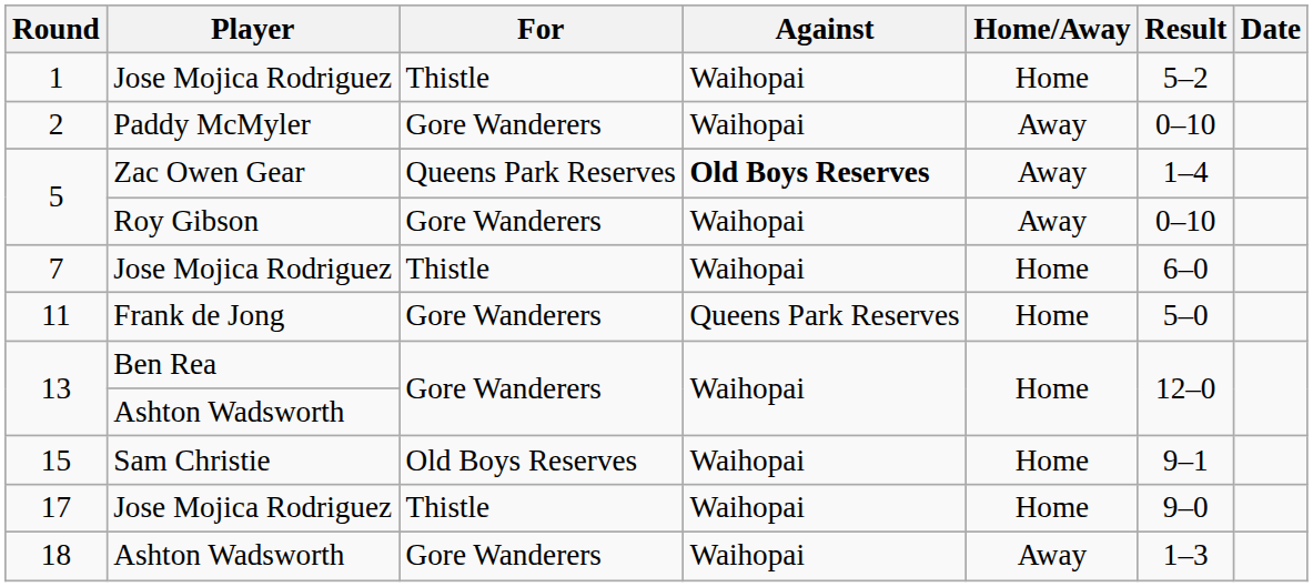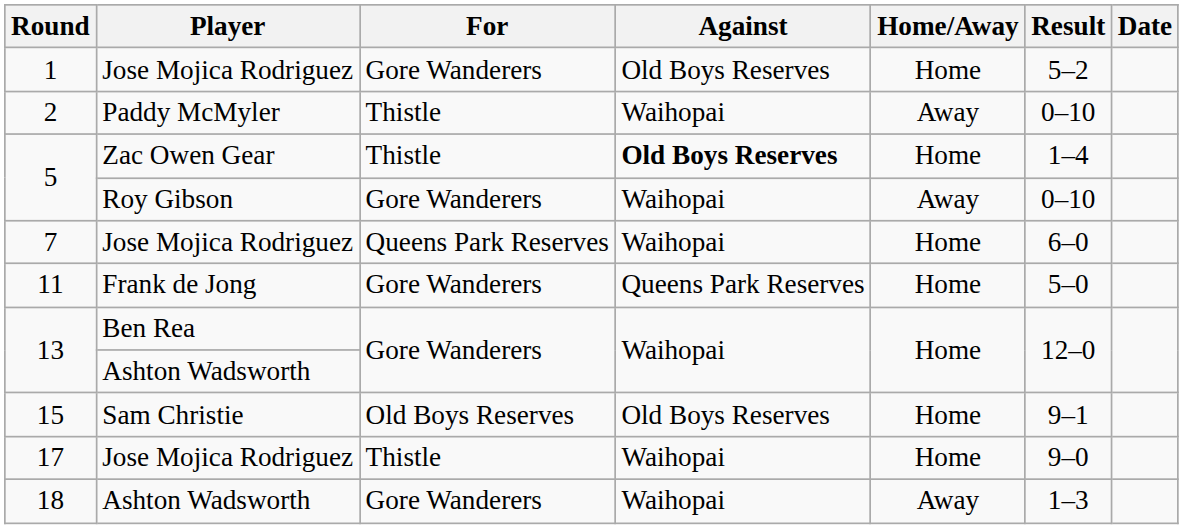1 | For: Thistle -> Gore Wanderers
1 | Against: Waihopai -> Old Boys Reserves
2 | For: Gore Wanderers -> Thistle
5 / Zac Owen Gear | For: Queens Park Reserves -> Thistle
5 / Zac Owen Gear | Home/Away: Away -> Home
7 | For: Thistle -> Queens Park Reserves
15 | Against: Waihopai -> Old Boys Reserves
